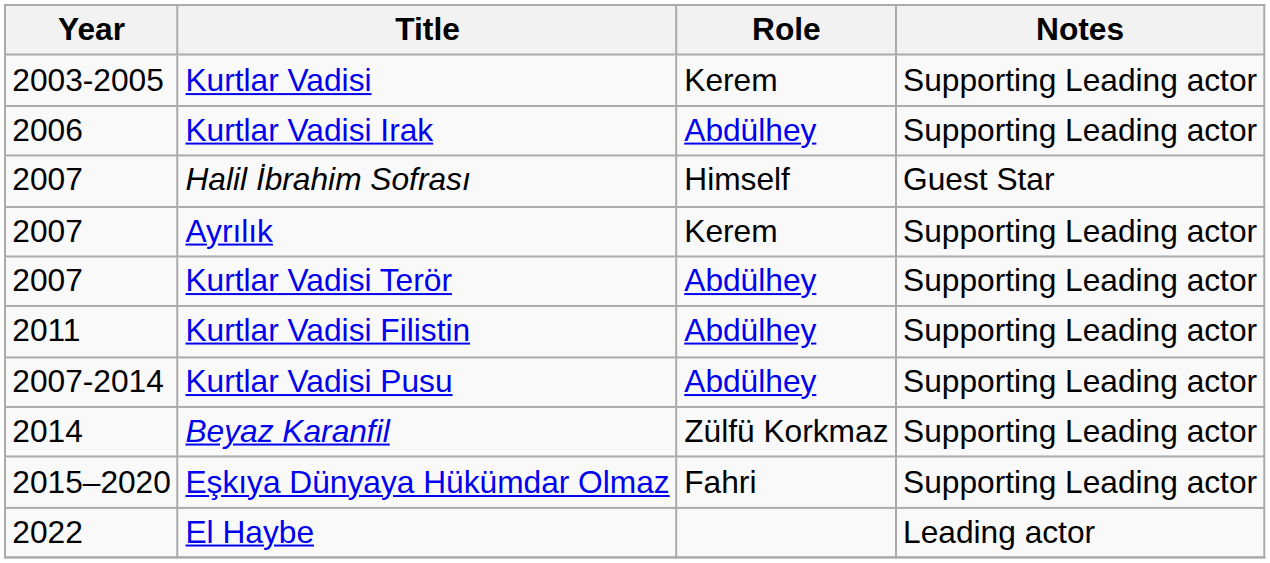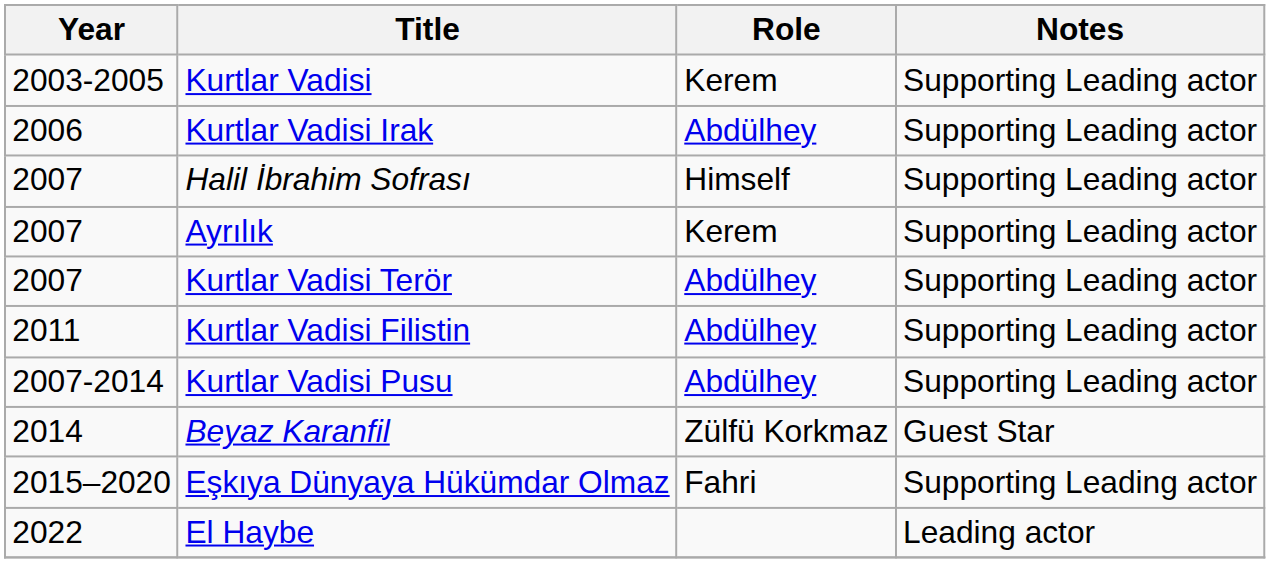Halil İbrahim Sofrası | Notes: Guest Star -> Supporting Leading actor
Beyaz Karanfil | Notes: Supporting Leading actor -> Guest Star
